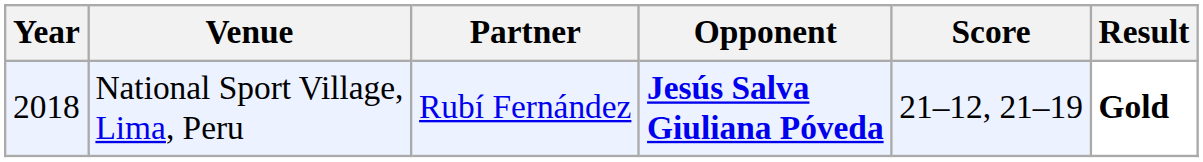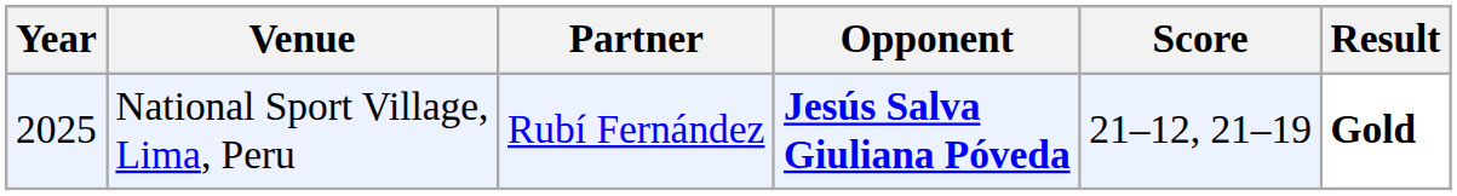National Sport Village, Lima, Peru | Year: 2018 -> 2025
